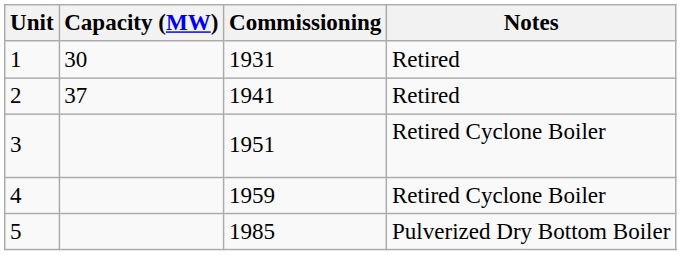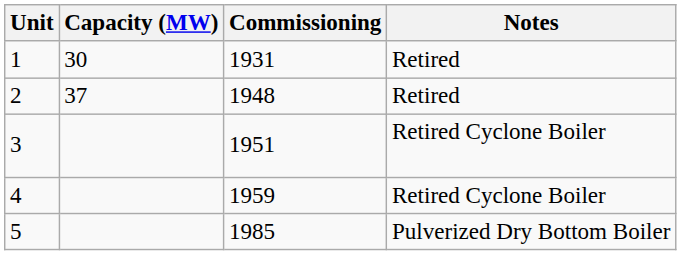2 | Commissioning: 1941 -> 1948
